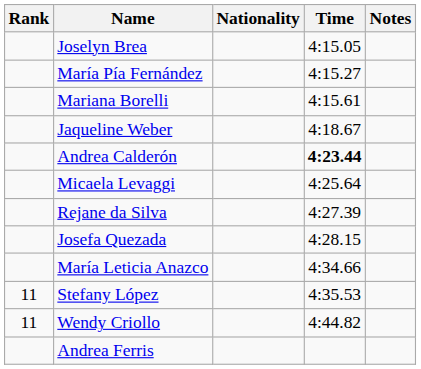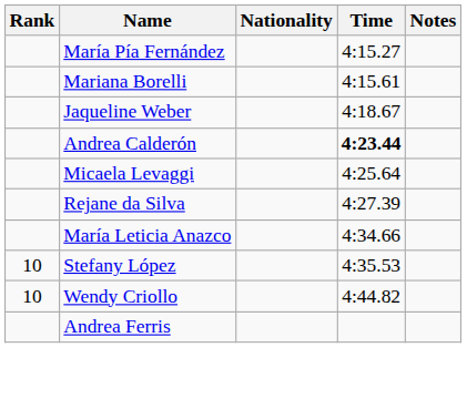- row: Joselyn Brea | 4:15.05
- row: Josefa Quezada | 4:28.15
Stefany López | Rank: 11 -> 10
Wendy Criollo | Rank: 11 -> 10
